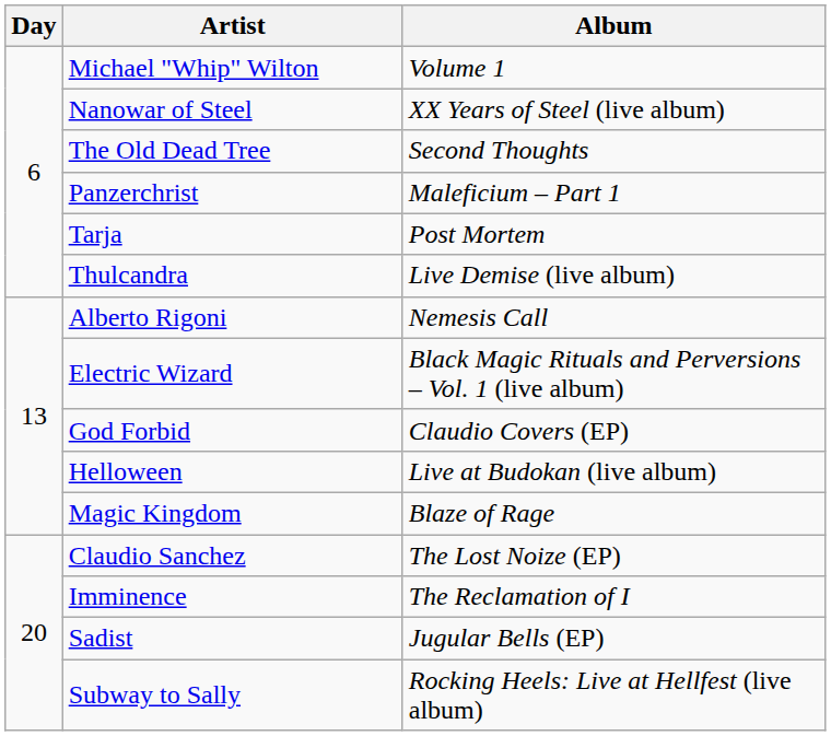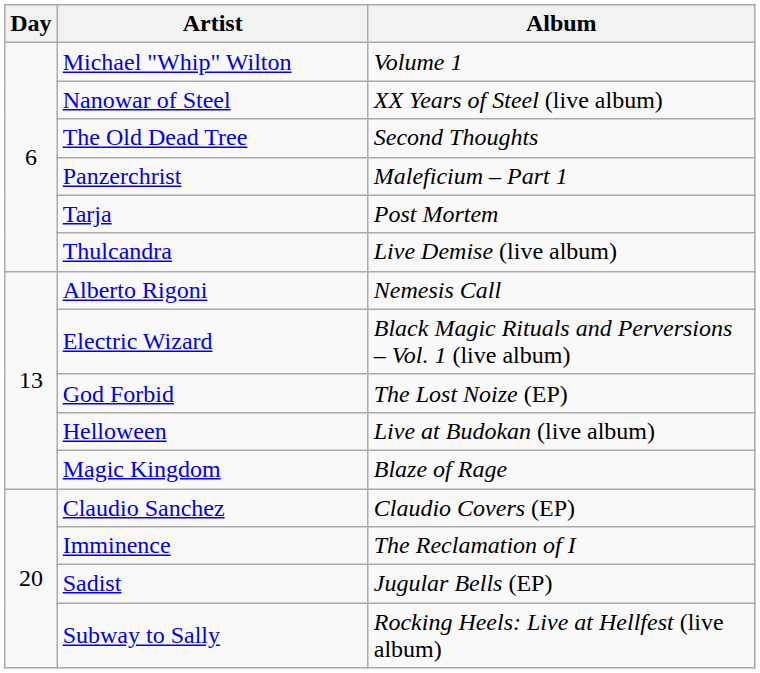God Forbid | Album: Claudio Covers (EP) -> The Lost Noize (EP)
Claudio Sanchez | Album: The Lost Noize (EP) -> Claudio Covers (EP)
